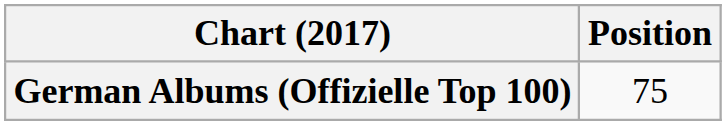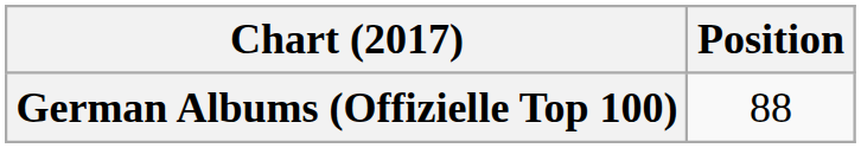German Albums (Offizielle Top 100) | Position: 75 -> 88
